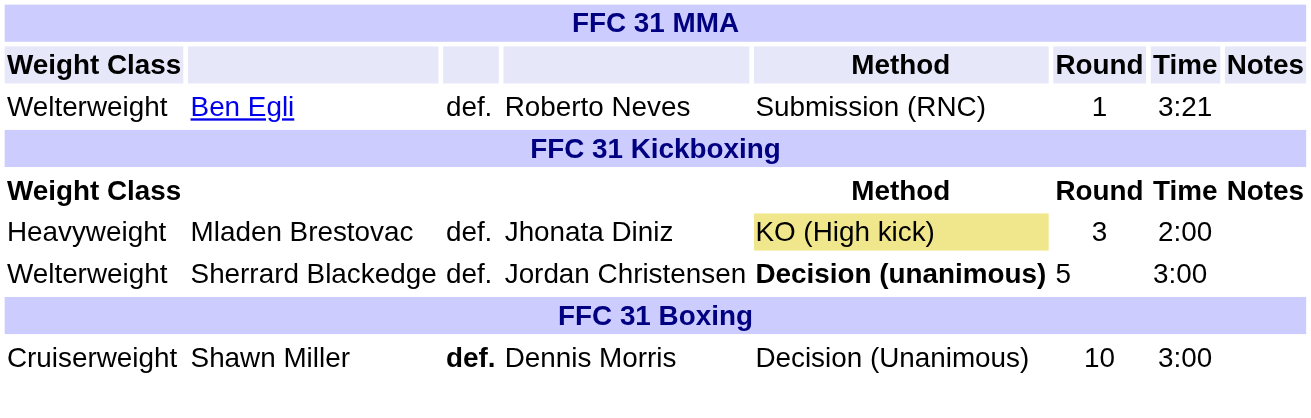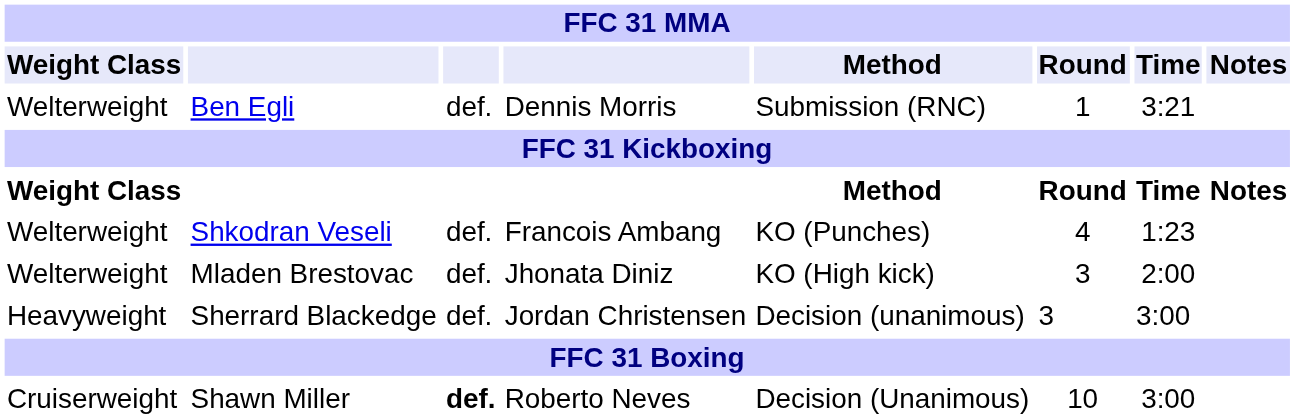Ben Egli | column 4: Roberto Neves -> Dennis Morris
+ row: Welterweight | Shkodran Veseli | def. | Francois Ambang | KO (Punches) | 4 | 1:23
Mladen Brestovac | Weight Class: Heavyweight -> Welterweight
Mladen Brestovac | Method: khaki background -> no background
Sherrard Blackedge | Weight Class: Welterweight -> Heavyweight
Sherrard Blackedge | Method: bold -> normal
Sherrard Blackedge | Round: 5 -> 3
Shawn Miller | column 4: Dennis Morris -> Roberto Neves
